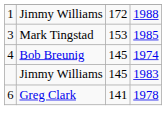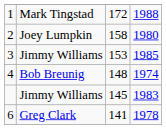1 | column 2: Jimmy Williams -> Mark Tingstad
+ row: 2 | Joey Lumpkin | 158 | 1980
3 | column 2: Mark Tingstad -> Jimmy Williams
4 | column 3: 145 -> 148
